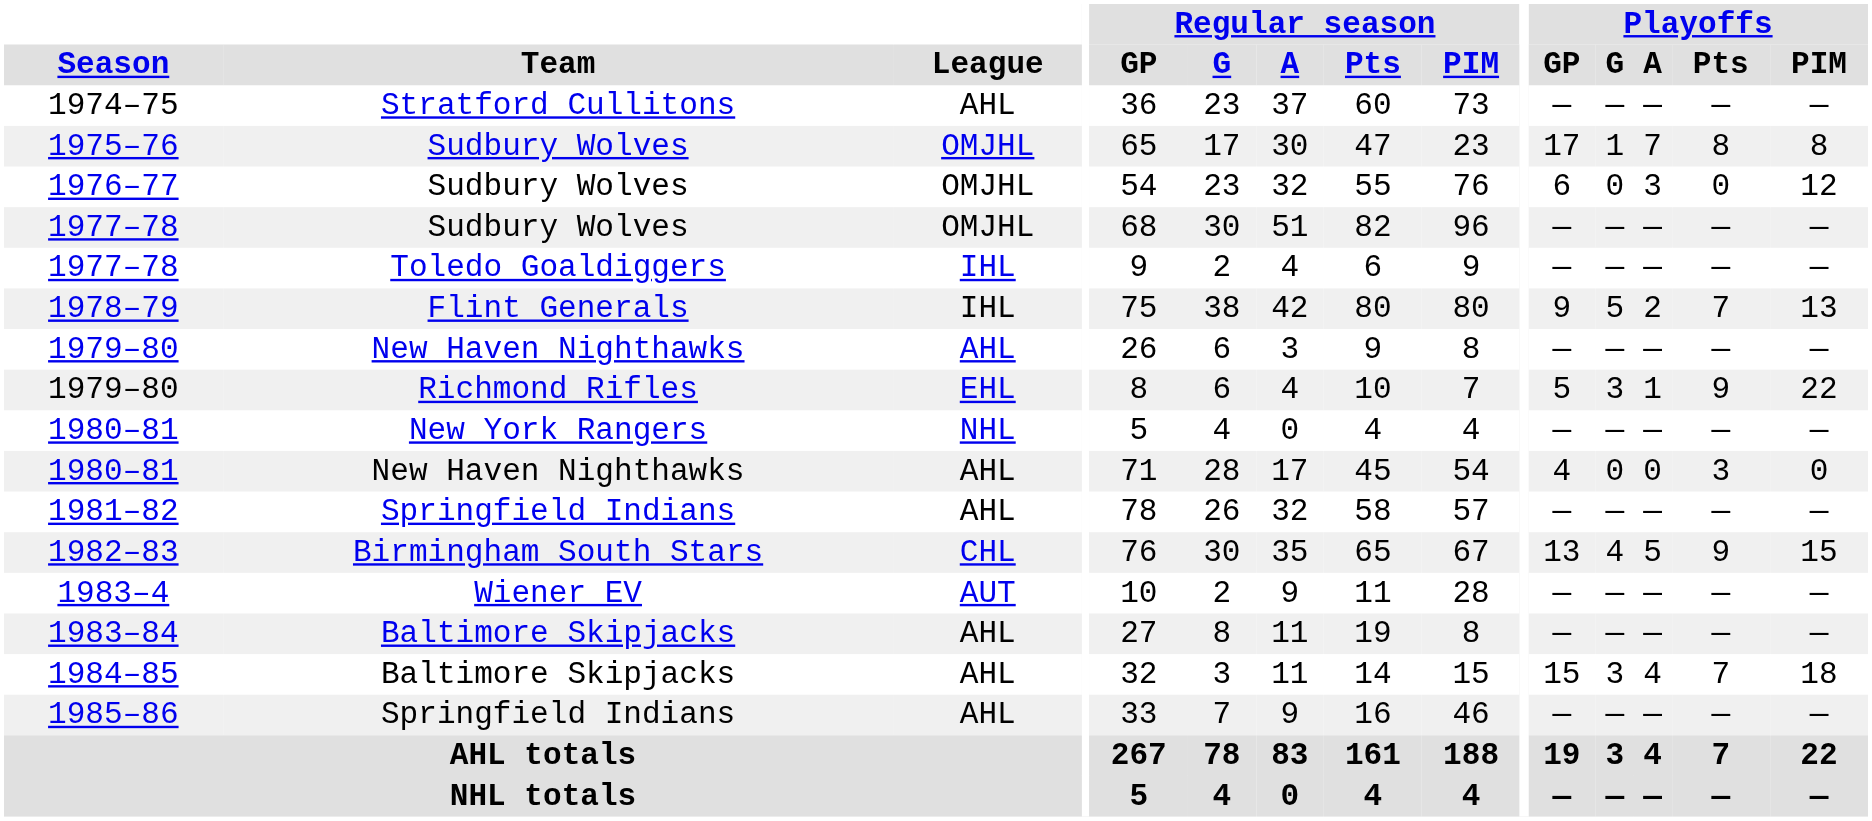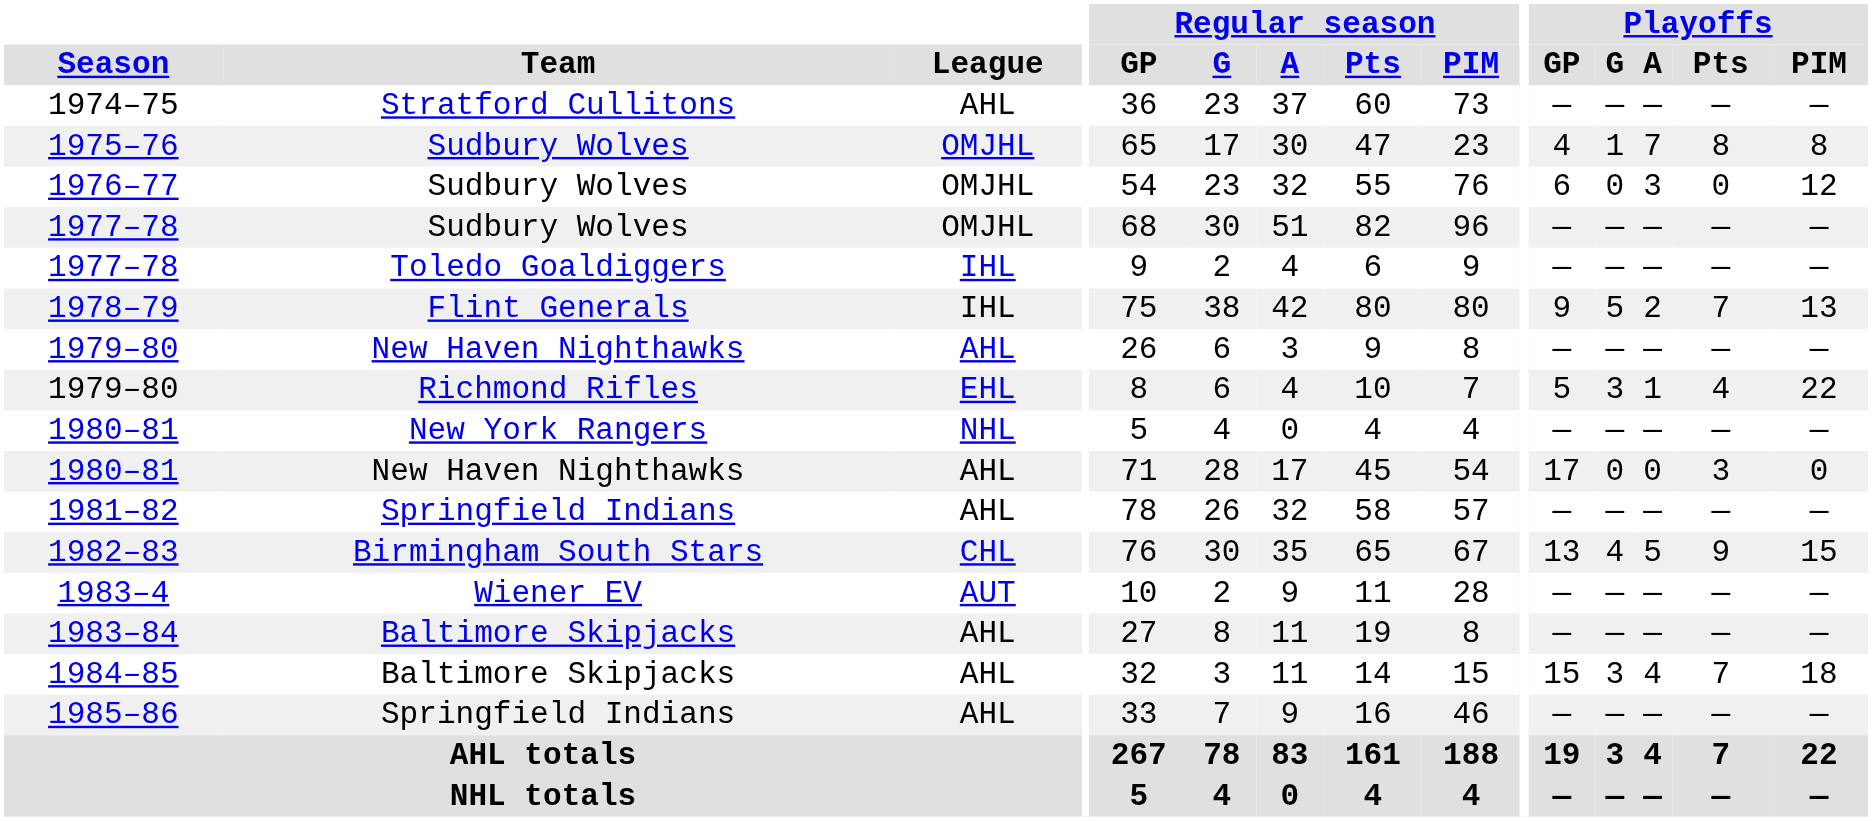1975–76 | Playoffs / GP: 17 -> 4
1979–80 / Richmond Rifles | Playoffs / Pts: 9 -> 4
1980–81 / New Haven Nighthawks | Playoffs / GP: 4 -> 17
